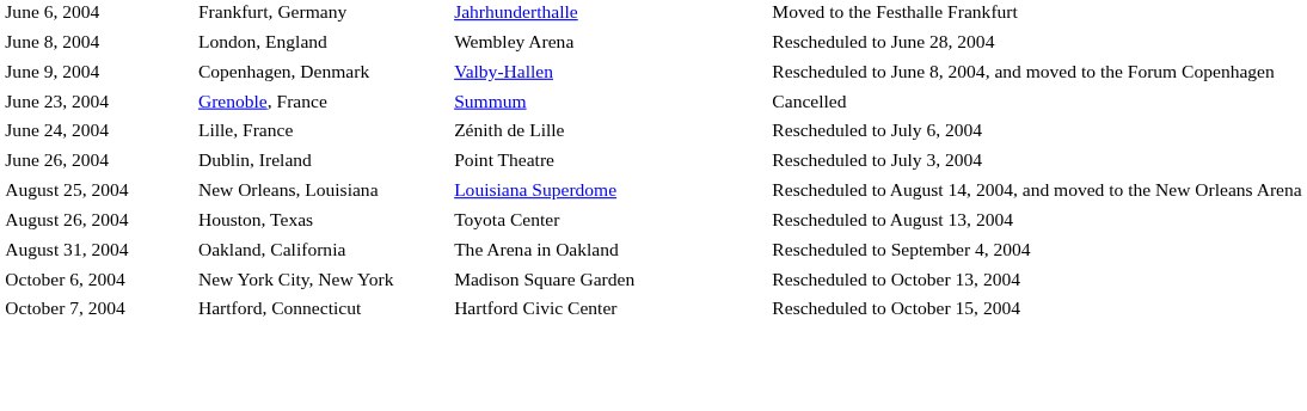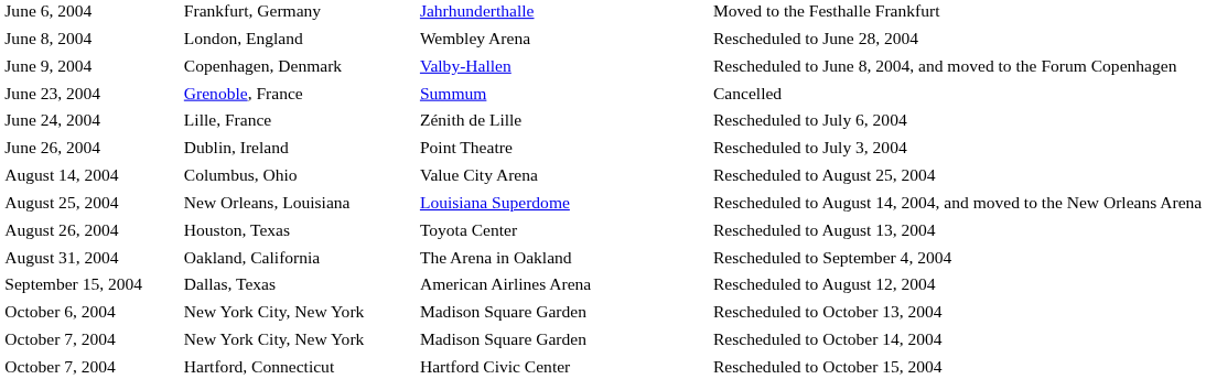+ row: August 14, 2004 | Columbus, Ohio | Value City Arena | Rescheduled to August 25, 2004
+ row: September 15, 2004 | Dallas, Texas | American Airlines Arena | Rescheduled to August 12, 2004
+ row: October 7, 2004 | New York City, New York | Madison Square Garden | Rescheduled to October 14, 2004
